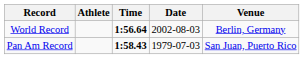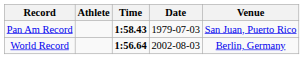rows swapped: World Record <-> Pan Am Record
